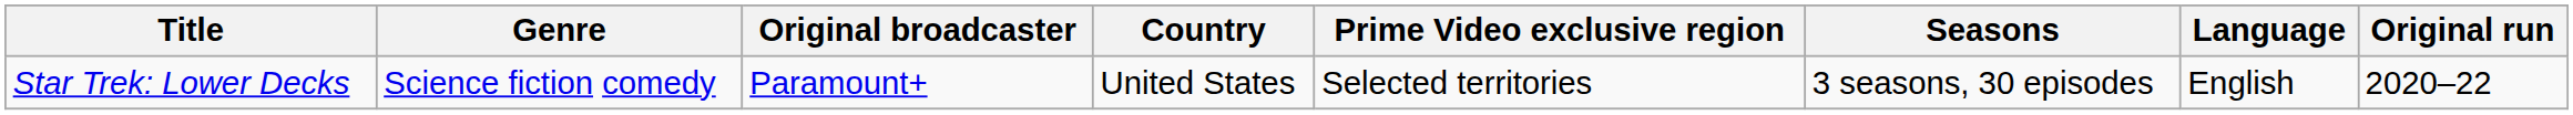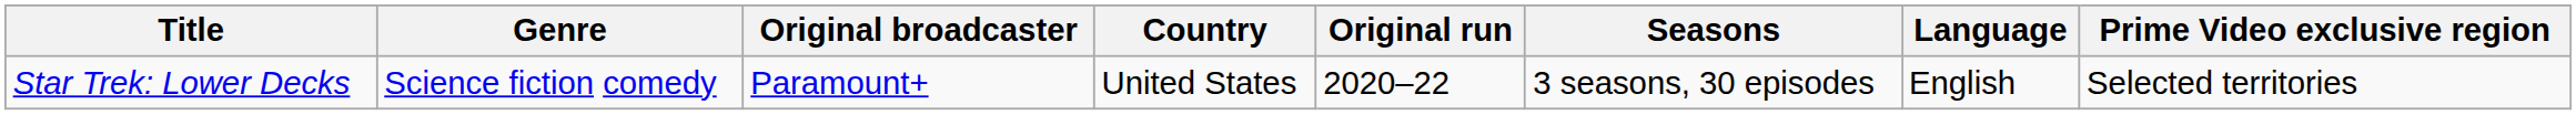columns swapped: Prime Video exclusive region <-> Original run
